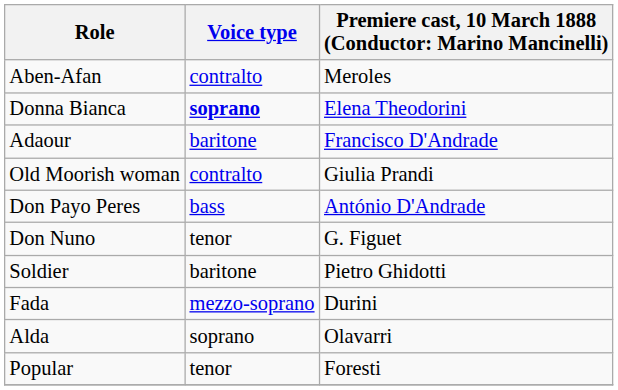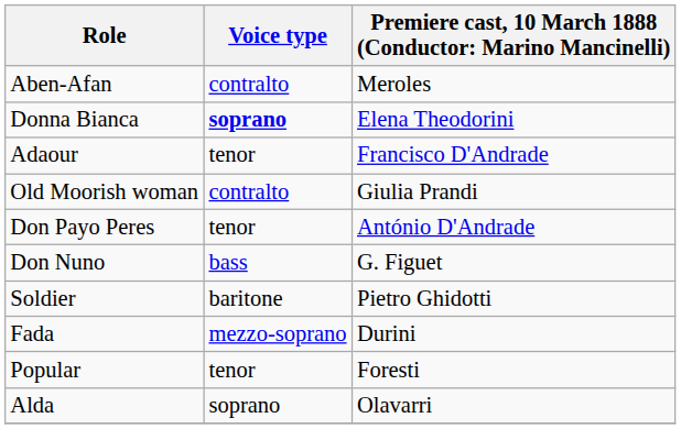Adaour | Voice type: baritone -> tenor
Don Payo Peres | Voice type: bass -> tenor
Don Nuno | Voice type: tenor -> bass
rows swapped: Alda <-> Popular
